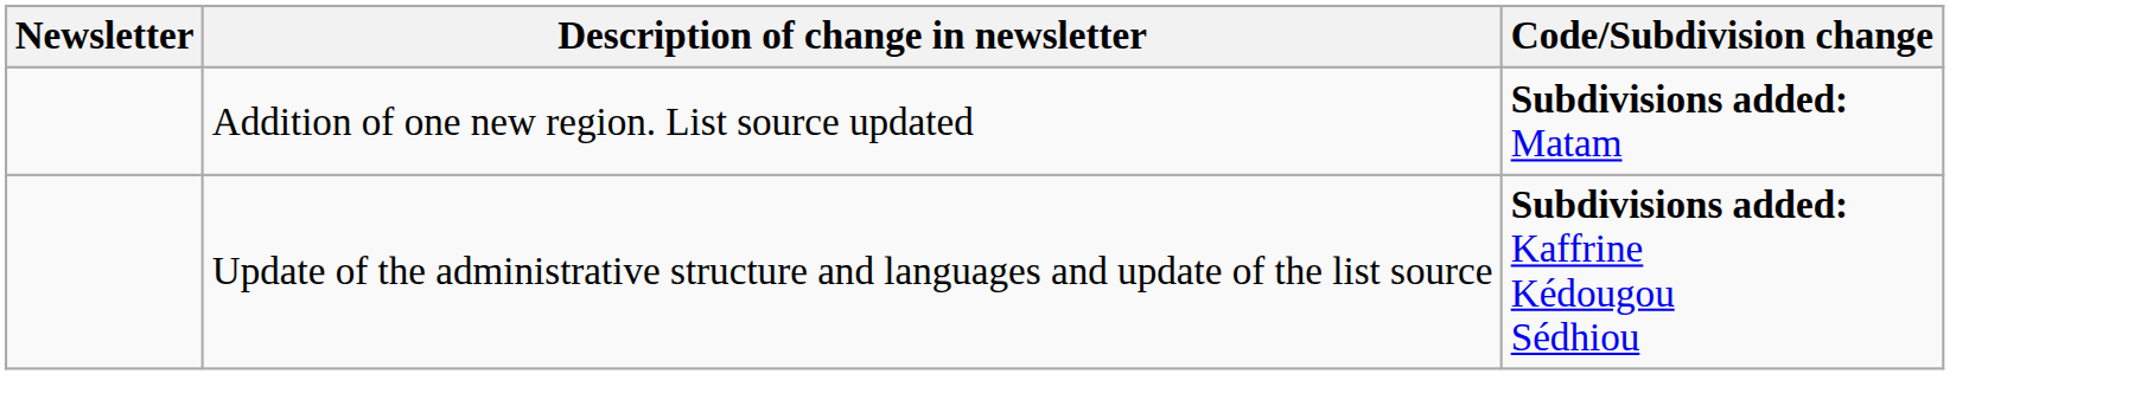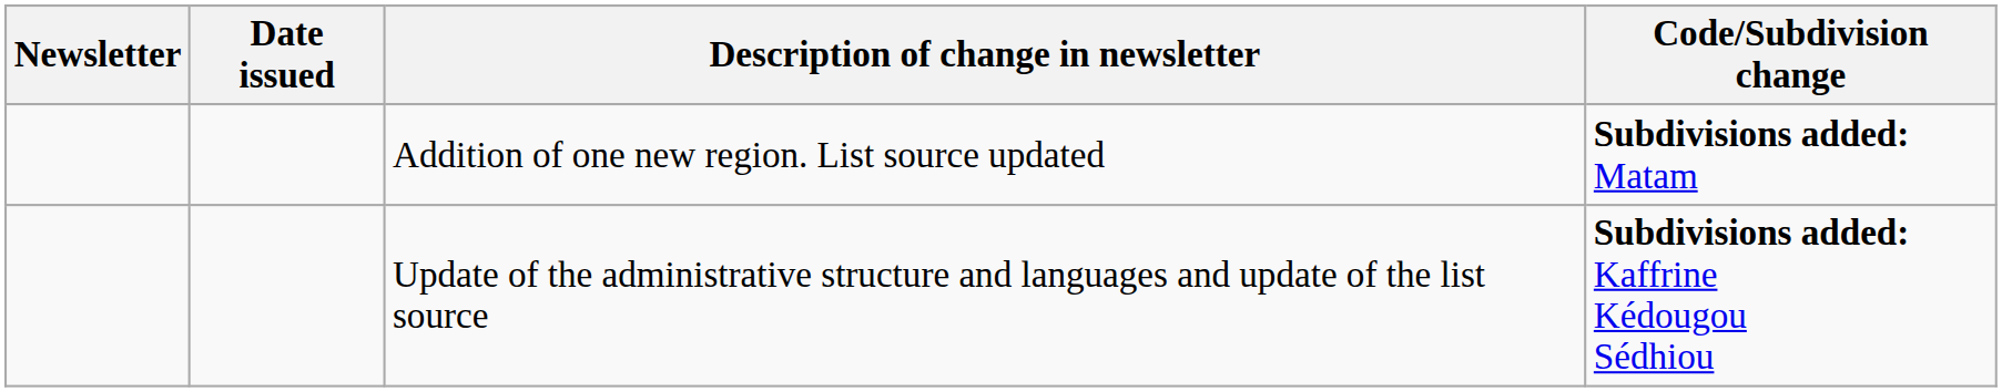+ column: Date issued
